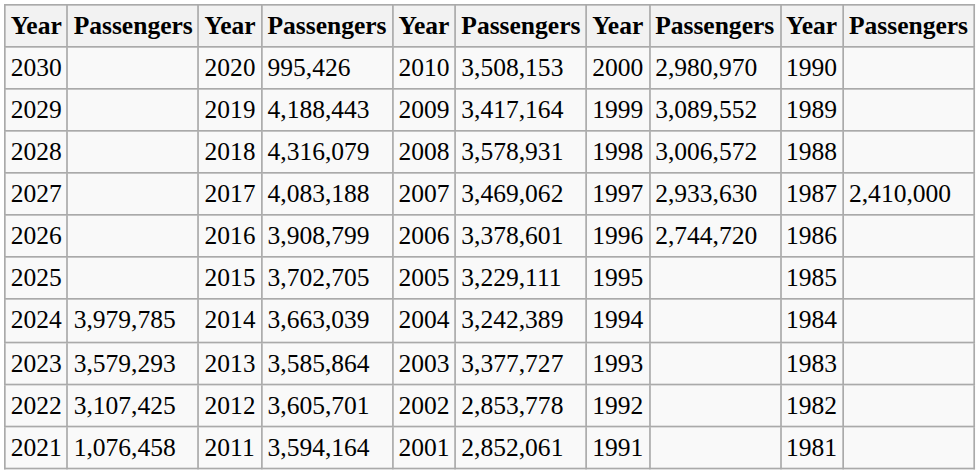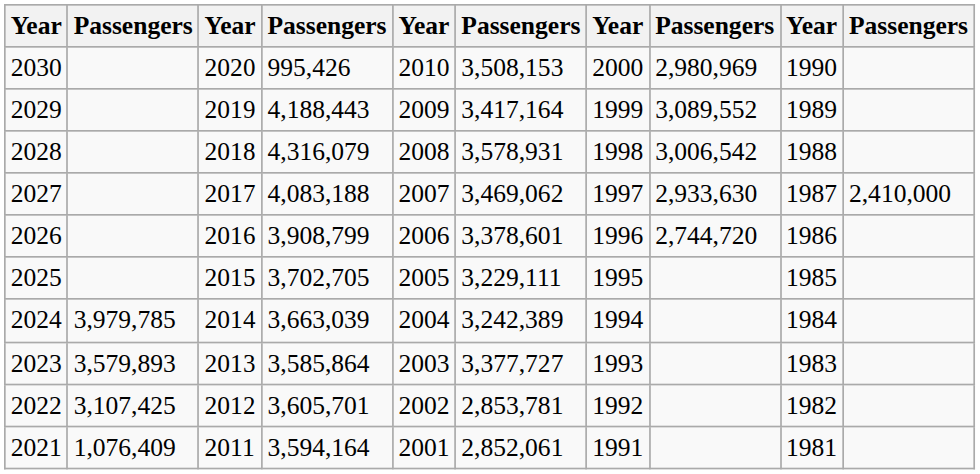2030 | column 8: 2,980,970 -> 2,980,969
2028 | column 8: 3,006,572 -> 3,006,542
2023 | column 2: 3,579,293 -> 3,579,893
2022 | column 6: 2,853,778 -> 2,853,781
2021 | column 2: 1,076,458 -> 1,076,409
